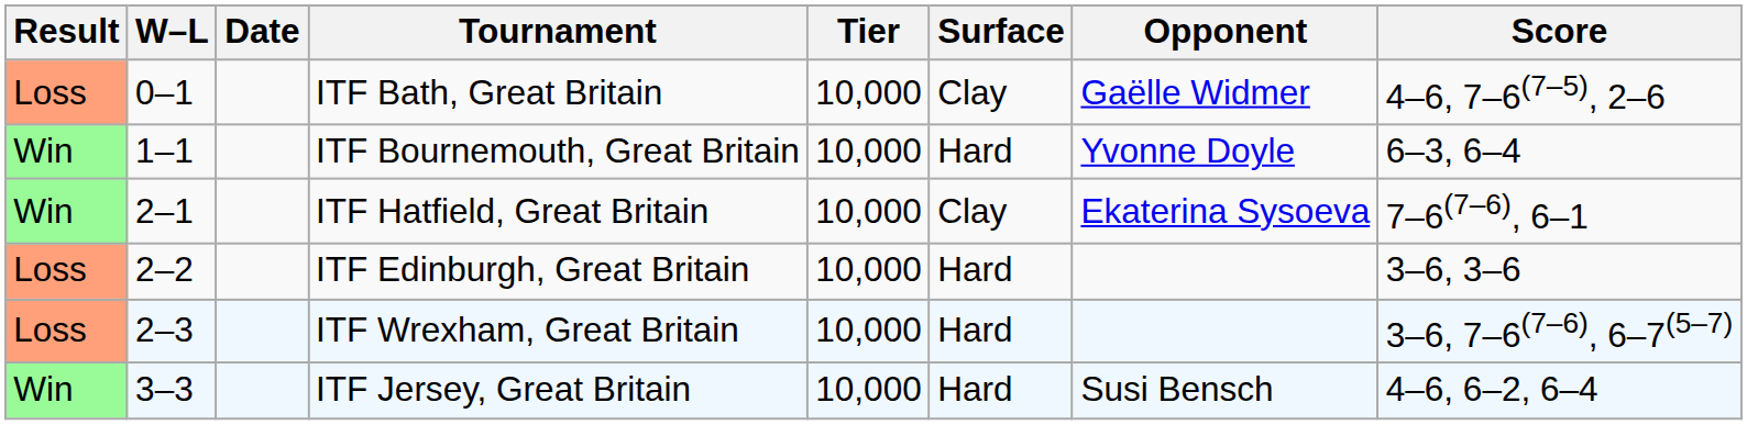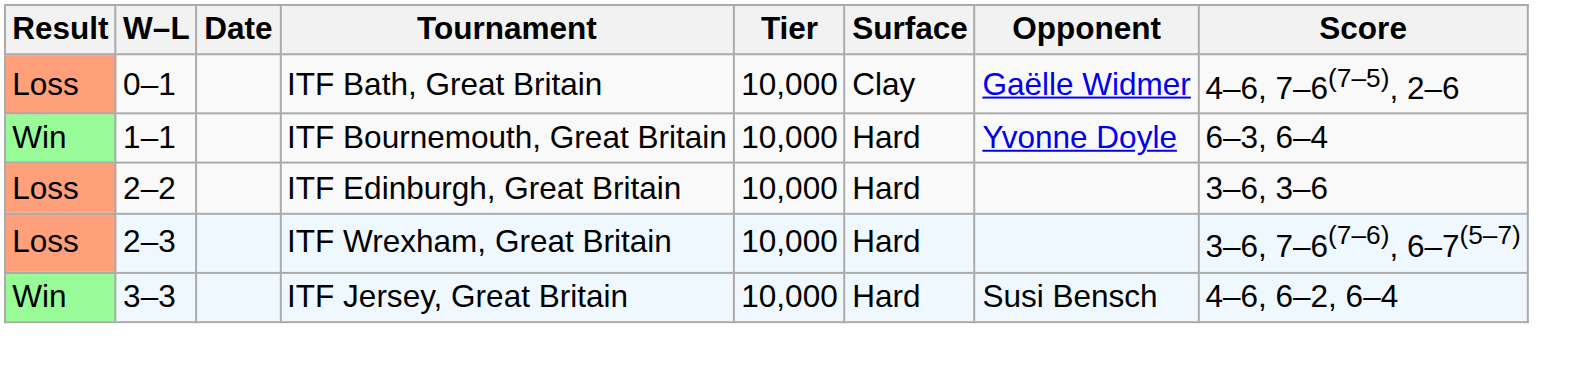- row: Win | 2–1 | ITF Hatfield, Great Britain | 10,000 | Clay | Ekaterina Sysoeva | 7–6(7–6), 6–1
